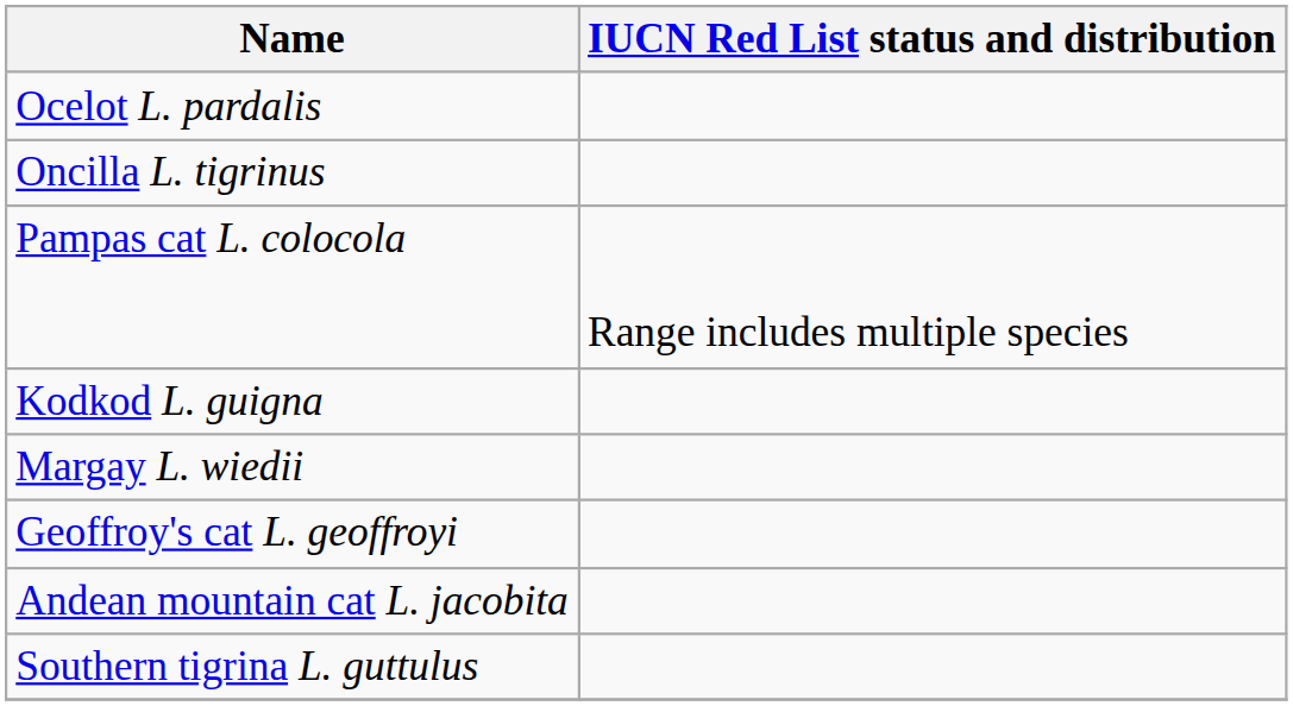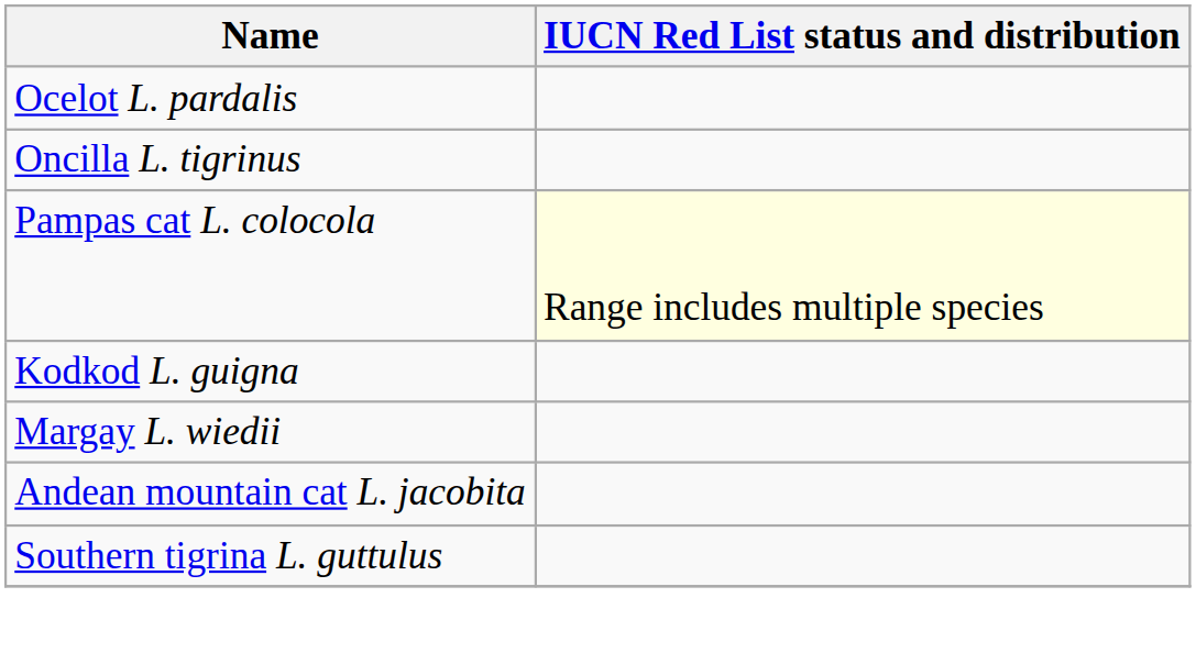Pampas cat L. colocola | IUCN Red List status and distribution: no background -> lightyellow background
- row: Geoffroy's cat L. geoffroyi
